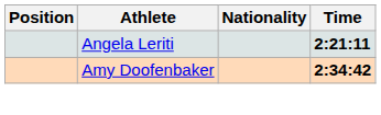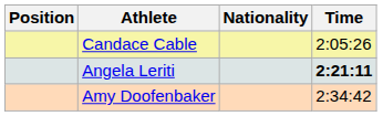+ row: Candace Cable | 2:05:26
Amy Doofenbaker | Time: bold -> normal
